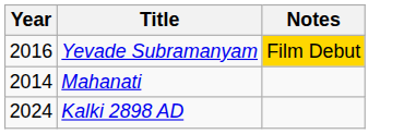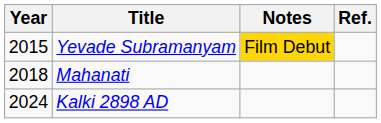+ column: Ref.
Yevade Subramanyam | Year: 2016 -> 2015
Mahanati | Year: 2014 -> 2018
